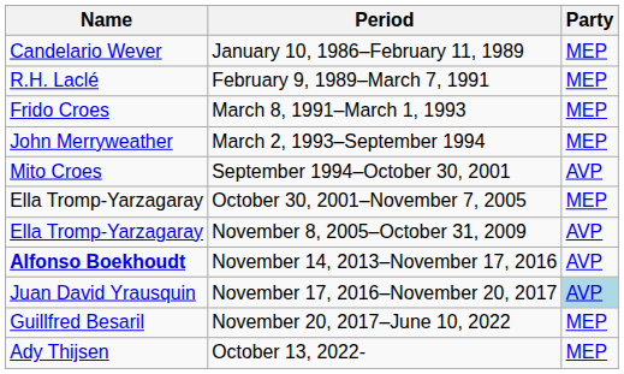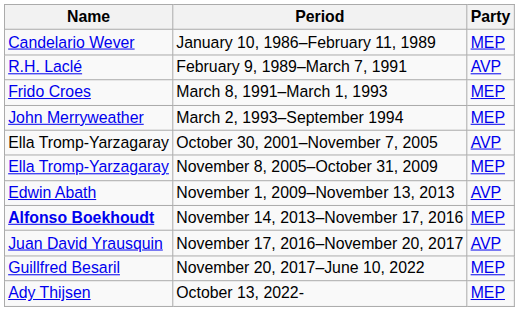February 9, 1989–March 7, 1991 | Party: MEP -> AVP
- row: Mito Croes | September 1994–October 30, 2001 | AVP
October 30, 2001–November 7, 2005 | Party: MEP -> AVP
November 8, 2005–October 31, 2009 | Party: AVP -> MEP
+ row: Edwin Abath | November 1, 2009–November 13, 2013 | AVP
November 14, 2013–November 17, 2016 | Party: AVP -> MEP
November 17, 2016–November 20, 2017 | Party: lightblue background -> no background
